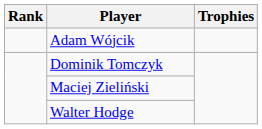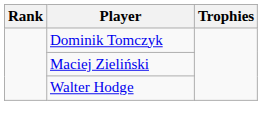- row: Adam Wójcik
